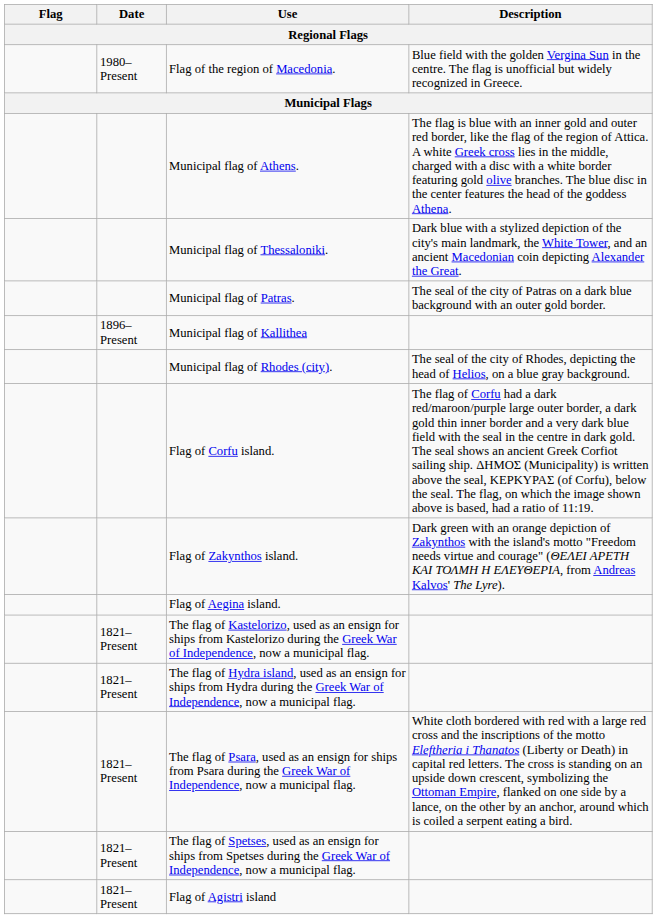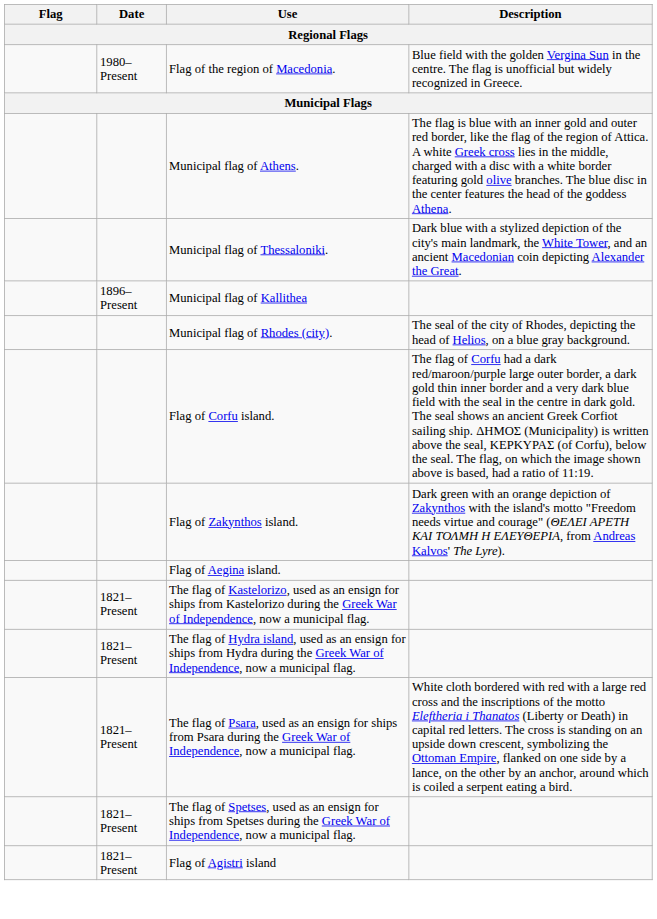- row: Municipal flag of Patras. | The seal of the city of Patras on a dark blue background with an outer gold border.
